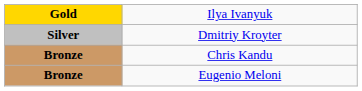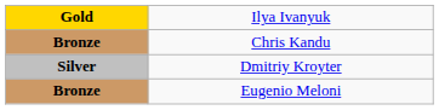rows swapped: Dmitriy Kroyter <-> Chris Kandu
